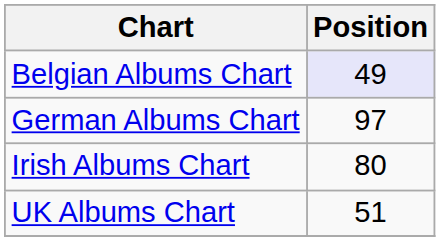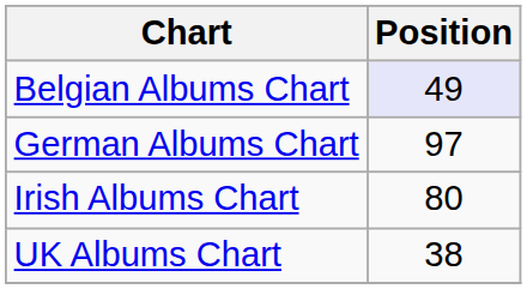UK Albums Chart | Position: 51 -> 38
